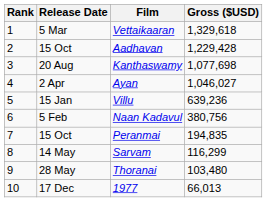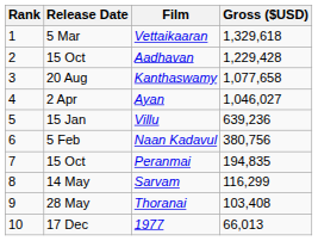Kanthaswamy | Gross ($USD): 1,077,698 -> 1,077,658
Thoranai | Gross ($USD): 103,480 -> 103,408
